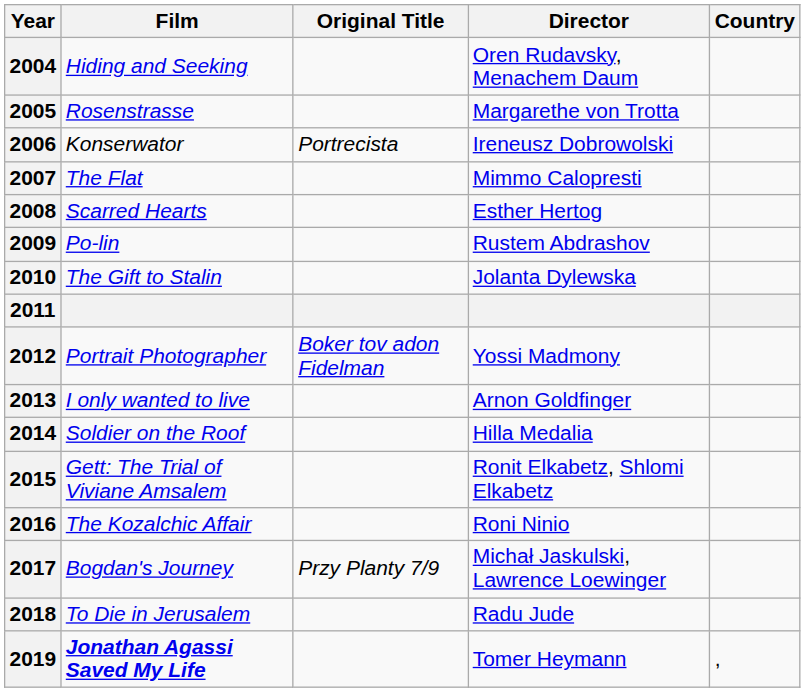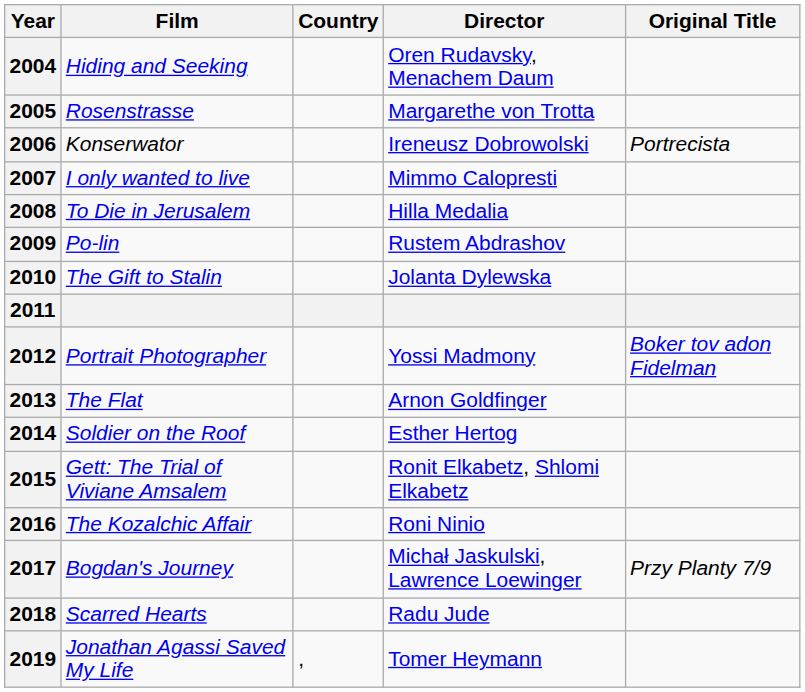columns swapped: Original Title <-> Country
2007 | Film: The Flat -> I only wanted to live
2008 | Film: Scarred Hearts -> To Die in Jerusalem
2008 | Director: Esther Hertog -> Hilla Medalia
2013 | Film: I only wanted to live -> The Flat
2014 | Director: Hilla Medalia -> Esther Hertog
2018 | Film: To Die in Jerusalem -> Scarred Hearts
2019 | Film: bold -> normal
